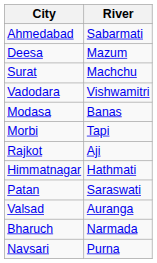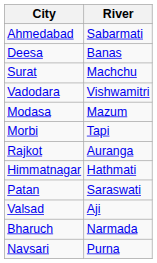Deesa | River: Mazum -> Banas
Modasa | River: Banas -> Mazum
Rajkot | River: Aji -> Auranga
Valsad | River: Auranga -> Aji
